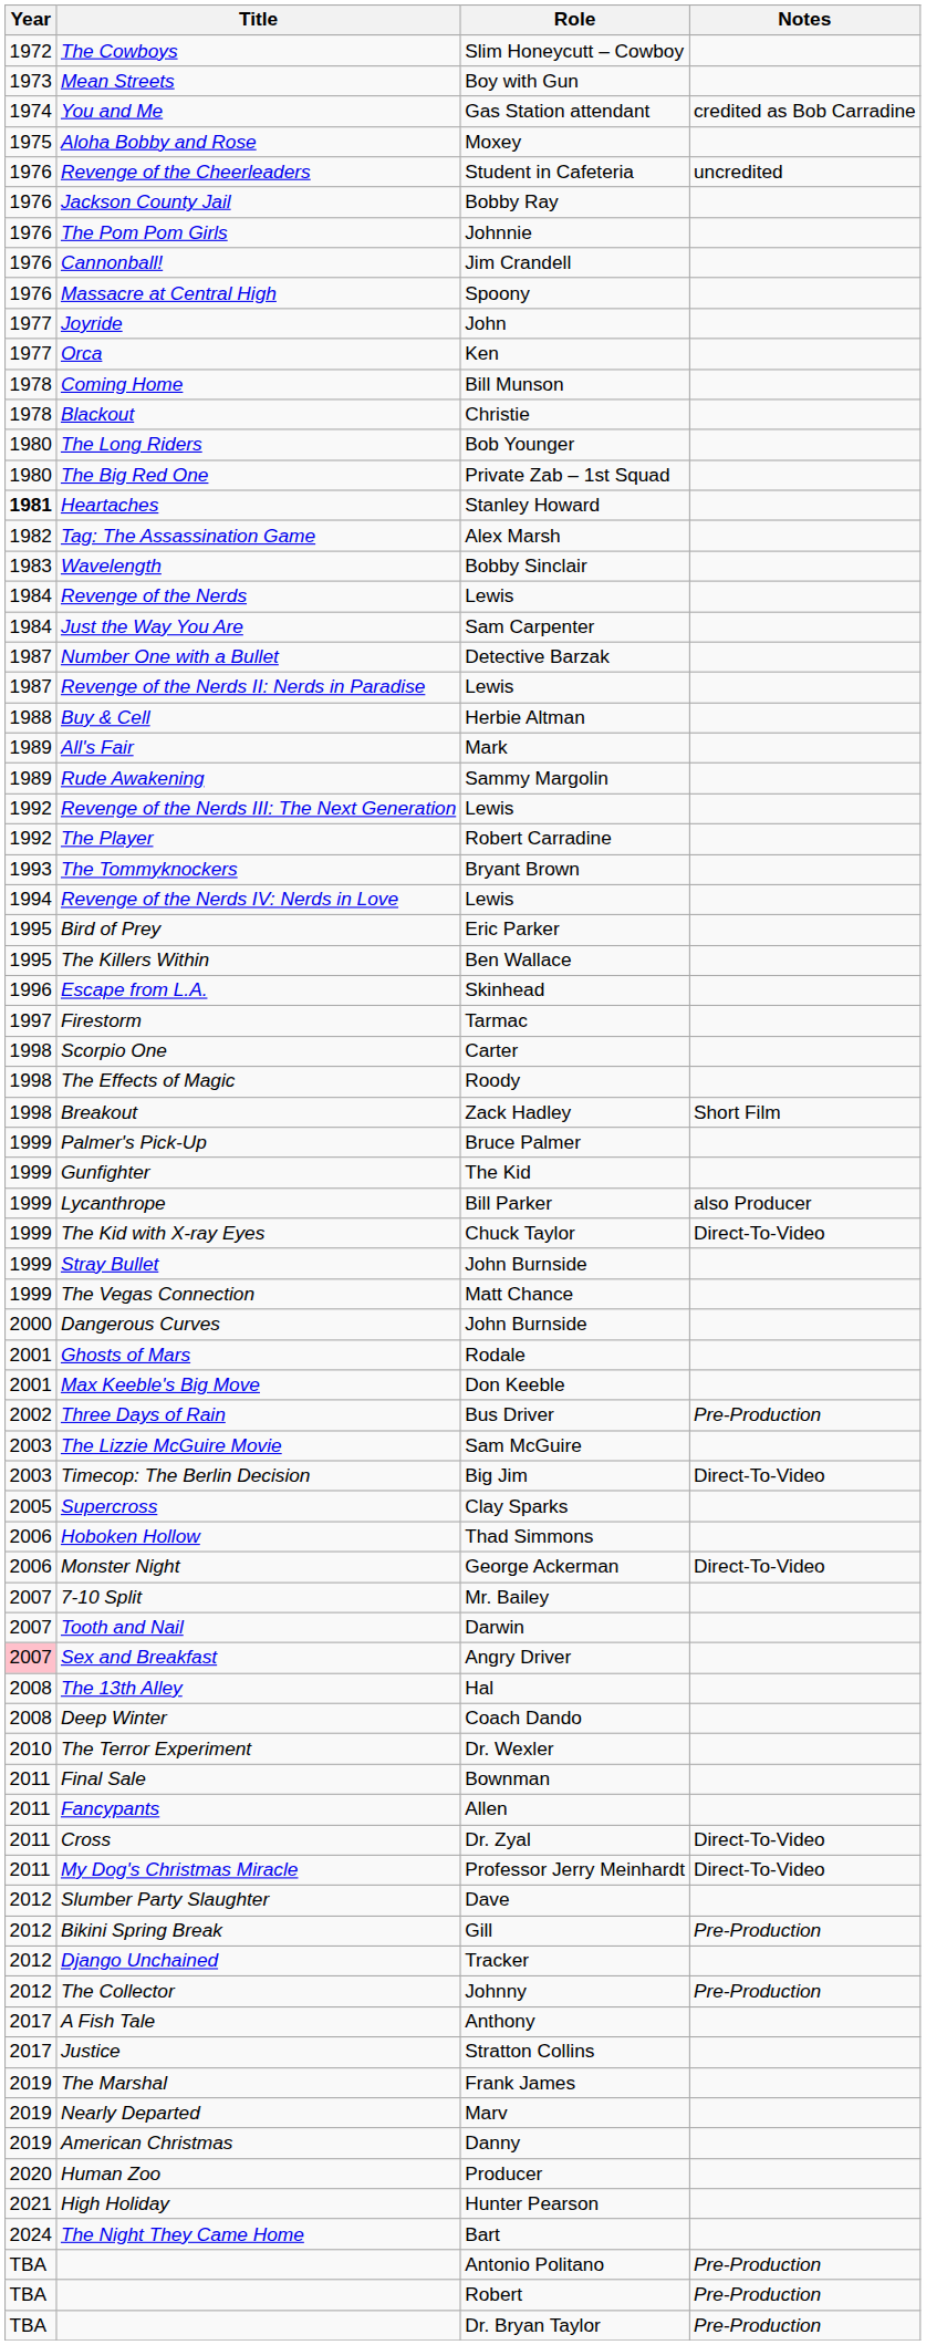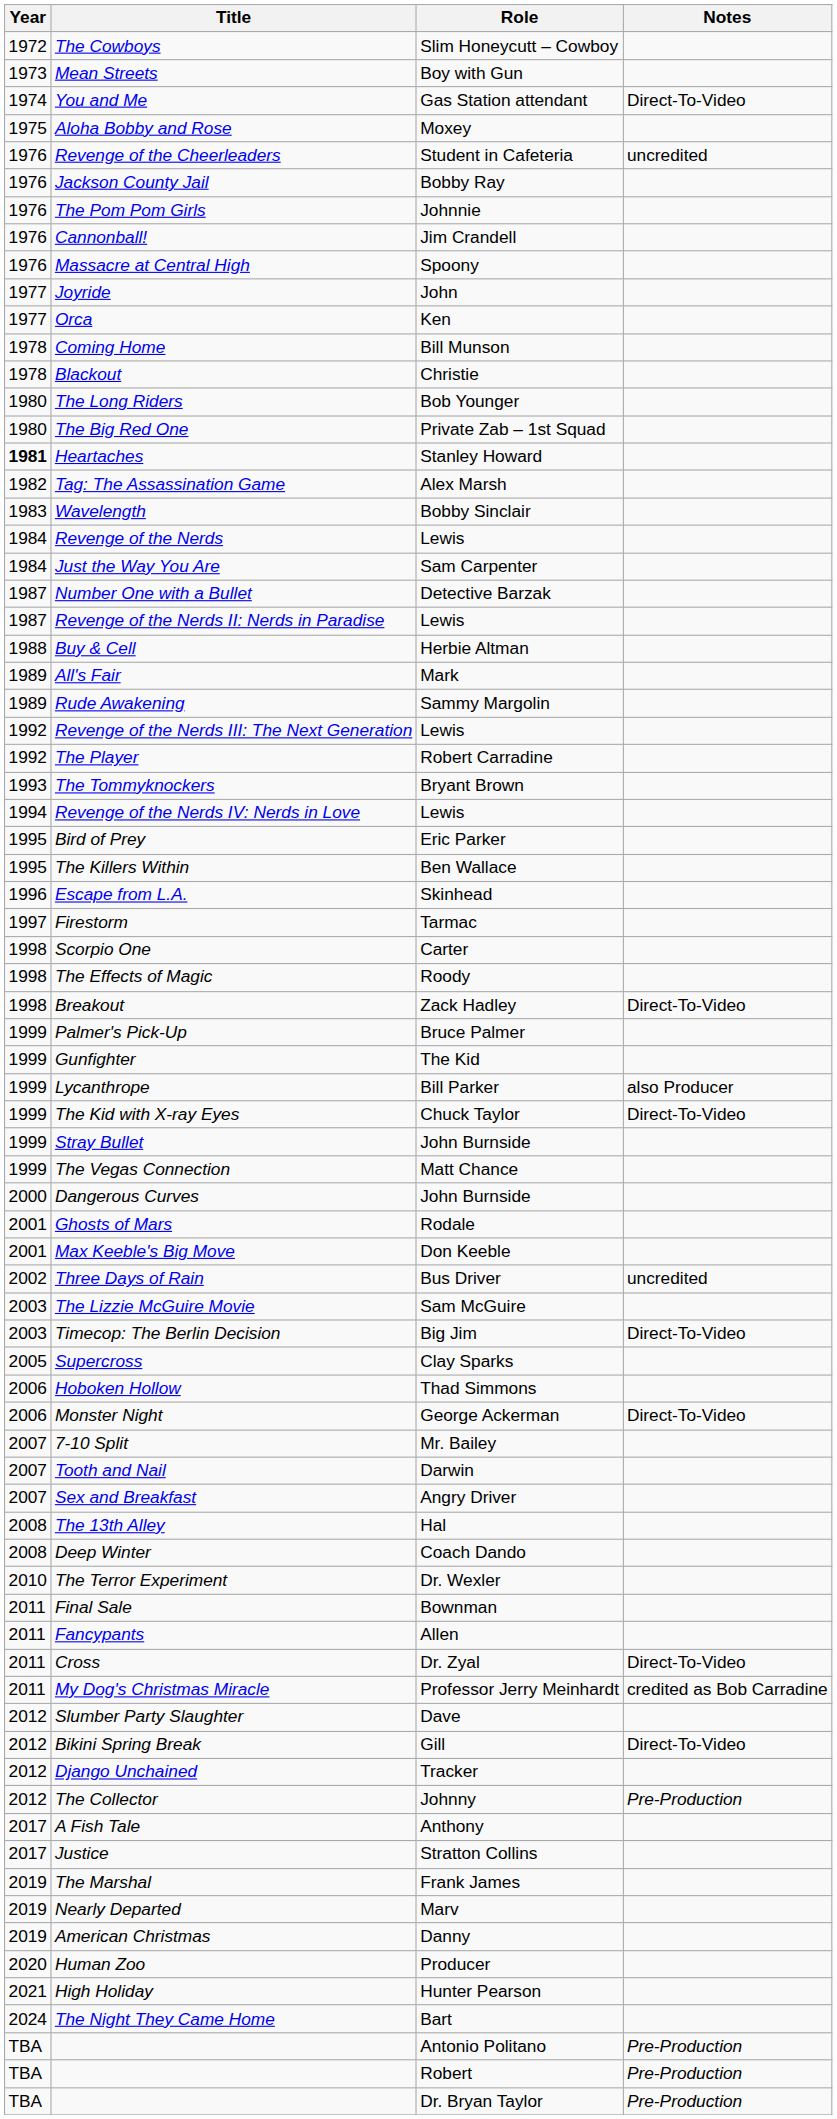You and Me | Notes: credited as Bob Carradine -> Direct-To-Video
Breakout | Notes: Short Film -> Direct-To-Video
Three Days of Rain | Notes: Pre-Production -> uncredited
Sex and Breakfast | Year: pink background -> no background
My Dog's Christmas Miracle | Notes: Direct-To-Video -> credited as Bob Carradine
Bikini Spring Break | Notes: Pre-Production -> Direct-To-Video
